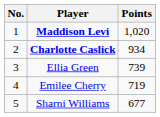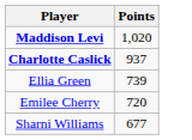- column: No. | 1 | 2 | 3 | 4 | 5
Charlotte Caslick | Points: 934 -> 937
Emilee Cherry | Points: 719 -> 720
